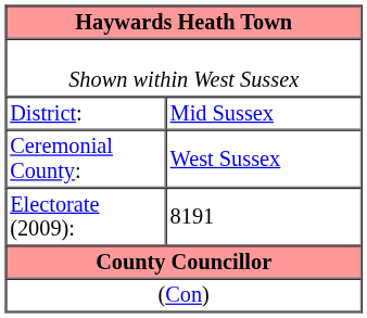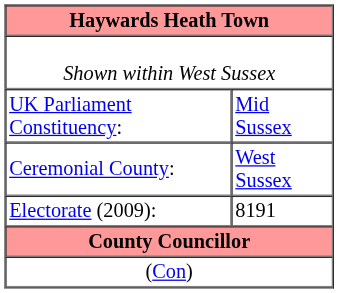- row: District: | Mid Sussex
+ row: UK Parliament Constituency: | Mid Sussex
